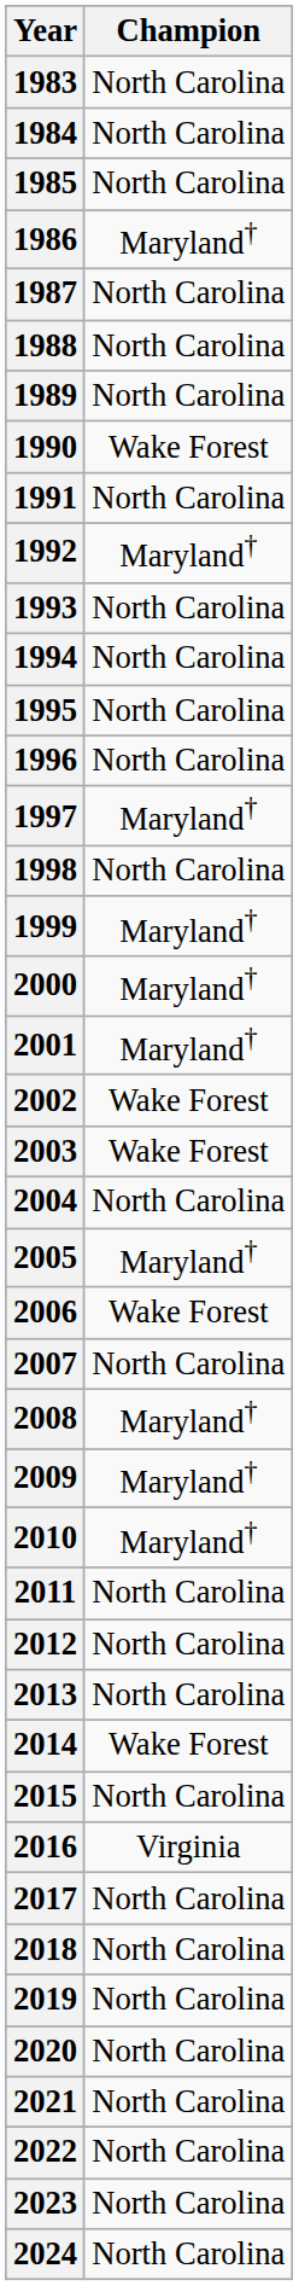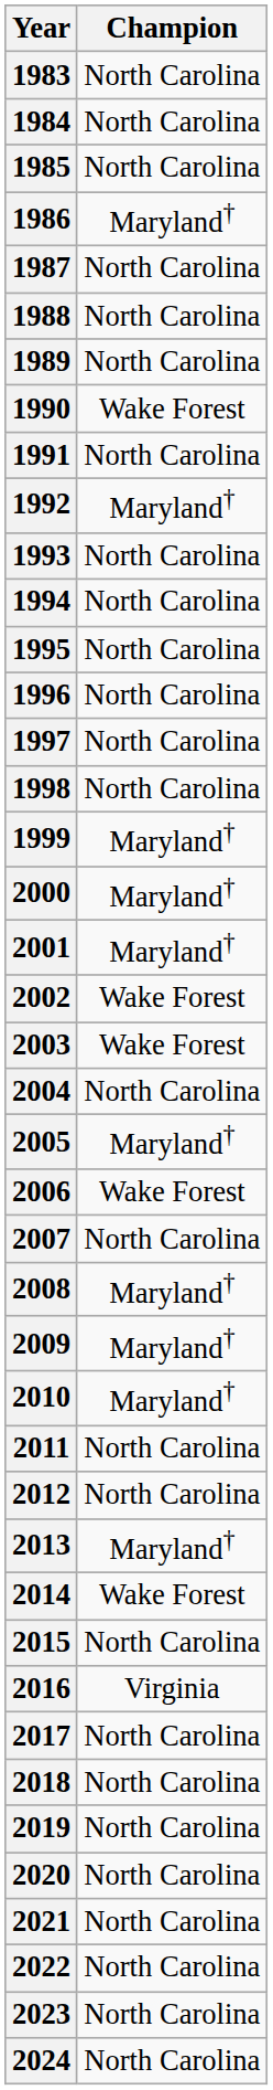1997 | Champion: Maryland† -> North Carolina
2013 | Champion: North Carolina -> Maryland†
